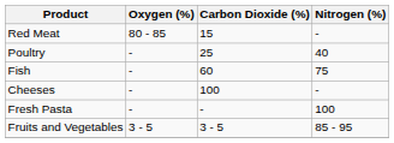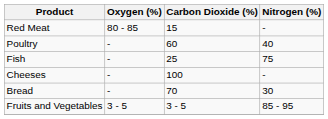Poultry | Carbon Dioxide (%): 25 -> 60
Fish | Carbon Dioxide (%): 60 -> 25
+ row: Bread | - | 70 | 30
- row: Fresh Pasta | - | - | 100
